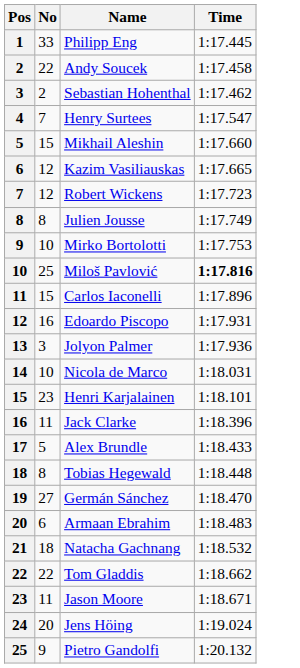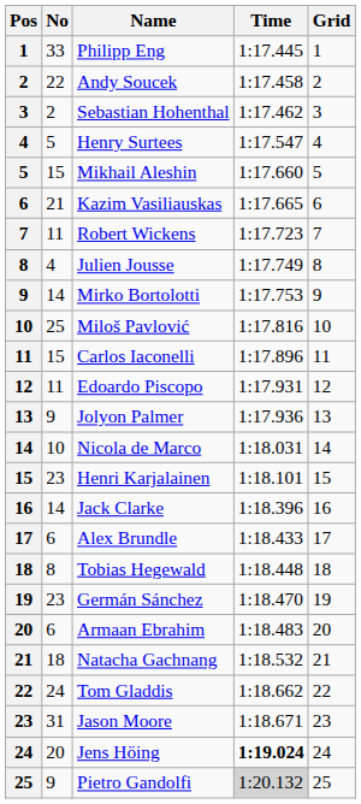+ column: Grid | 1 | 2 | 3 | 4 | 5 | 6 | 7 | 8 | 9 | 10 | 11 | 12 | 13 | 14 | 15 | 16 | 17 | 18 | 19 | 20 | 21 | 22 | 23 | 24 | 25
Henry Surtees | No: 7 -> 5
Kazim Vasiliauskas | No: 12 -> 21
Robert Wickens | No: 12 -> 11
Julien Jousse | No: 8 -> 4
Mirko Bortolotti | No: 10 -> 14
Miloš Pavlović | Time: bold -> normal
Edoardo Piscopo | No: 16 -> 11
Jolyon Palmer | No: 3 -> 9
Jack Clarke | No: 11 -> 14
Alex Brundle | No: 5 -> 6
Germán Sánchez | No: 27 -> 23
Tom Gladdis | No: 22 -> 24
Jason Moore | No: 11 -> 31
Jens Höing | Time: normal -> bold
Pietro Gandolfi | Time: no background -> lightgrey background
